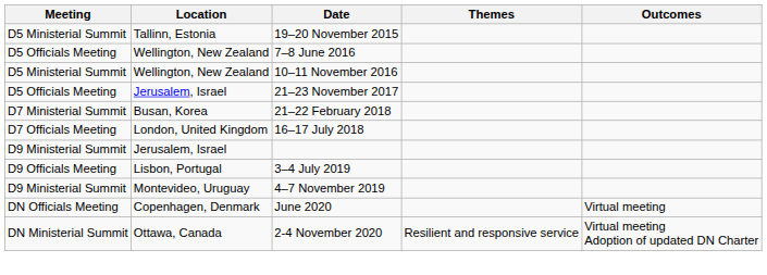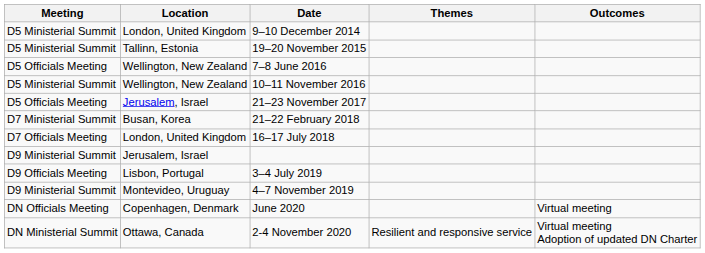+ row: D5 Ministerial Summit | London, United Kingdom | 9–10 December 2014
